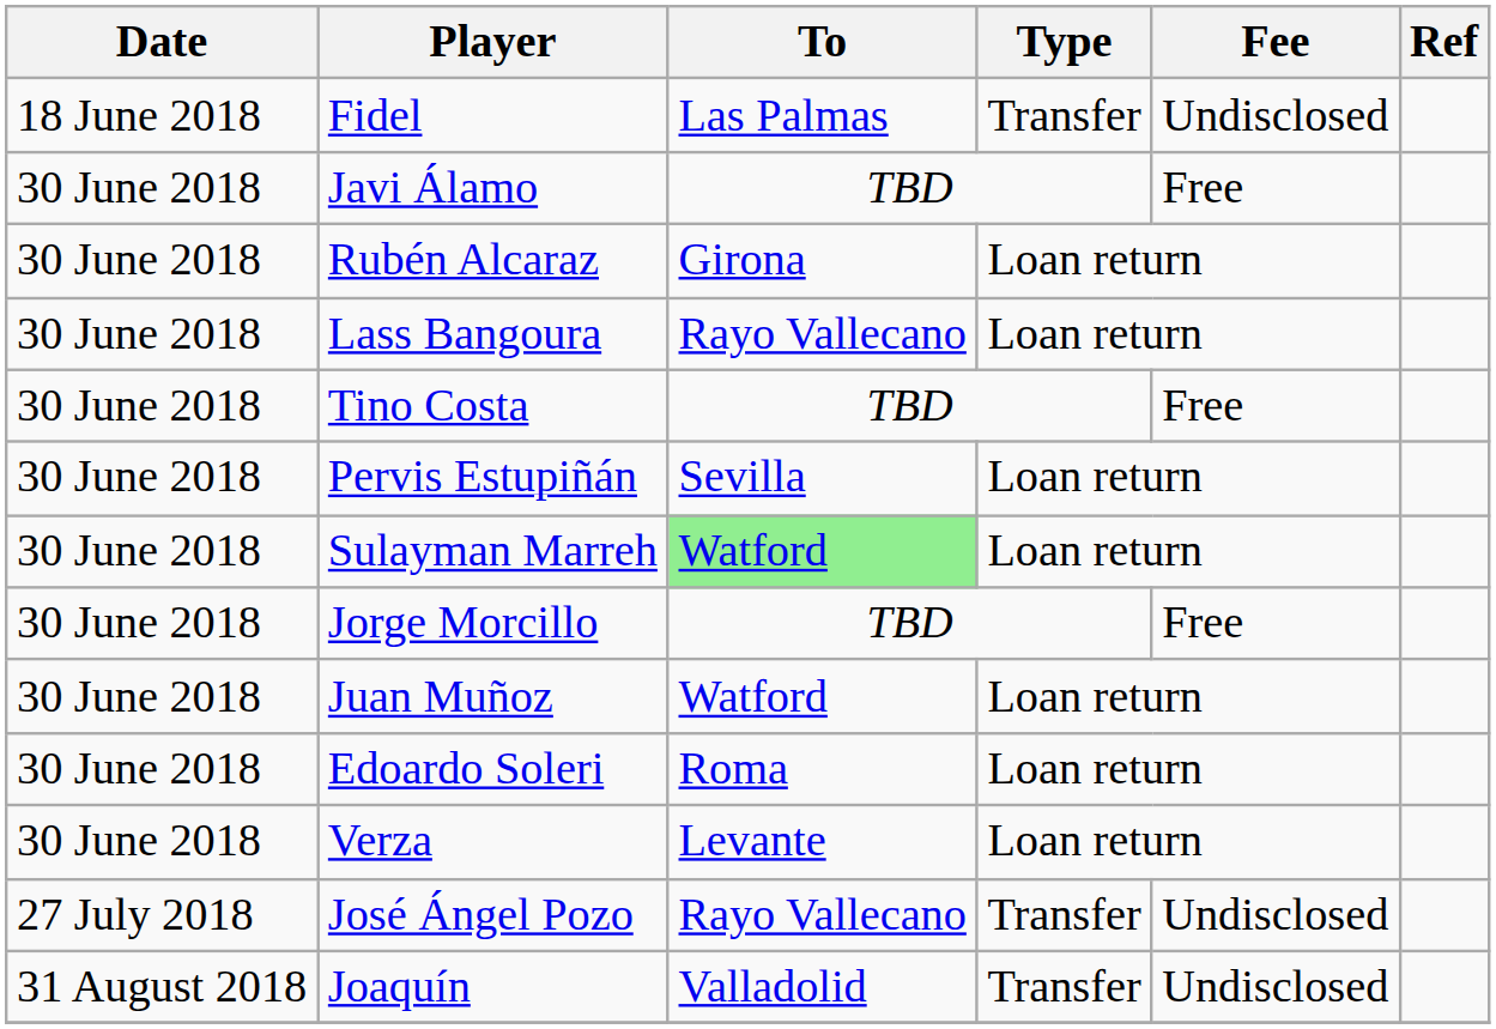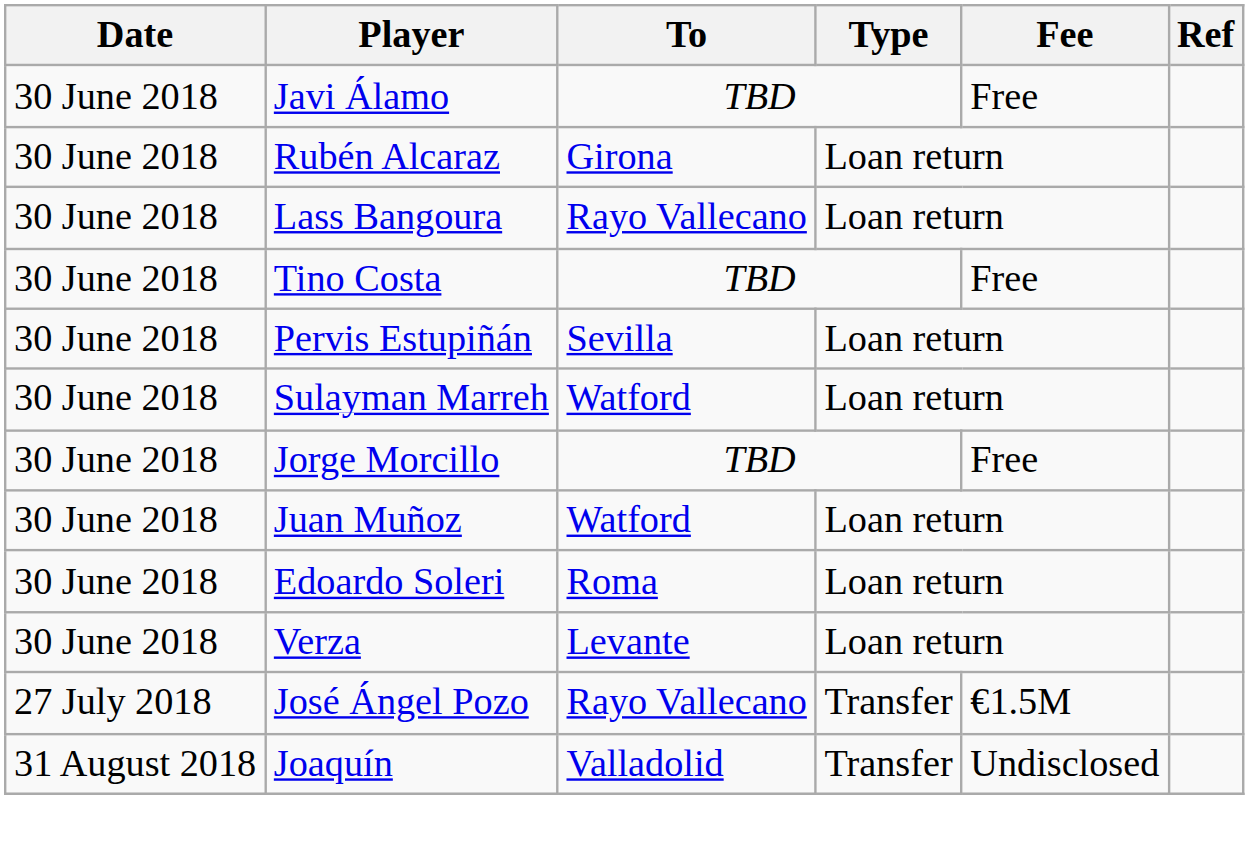- row: 18 June 2018 | Fidel | Las Palmas | Transfer | Undisclosed
Sulayman Marreh | To: lightgreen background -> no background
José Ángel Pozo | Fee: Undisclosed -> €1.5M
